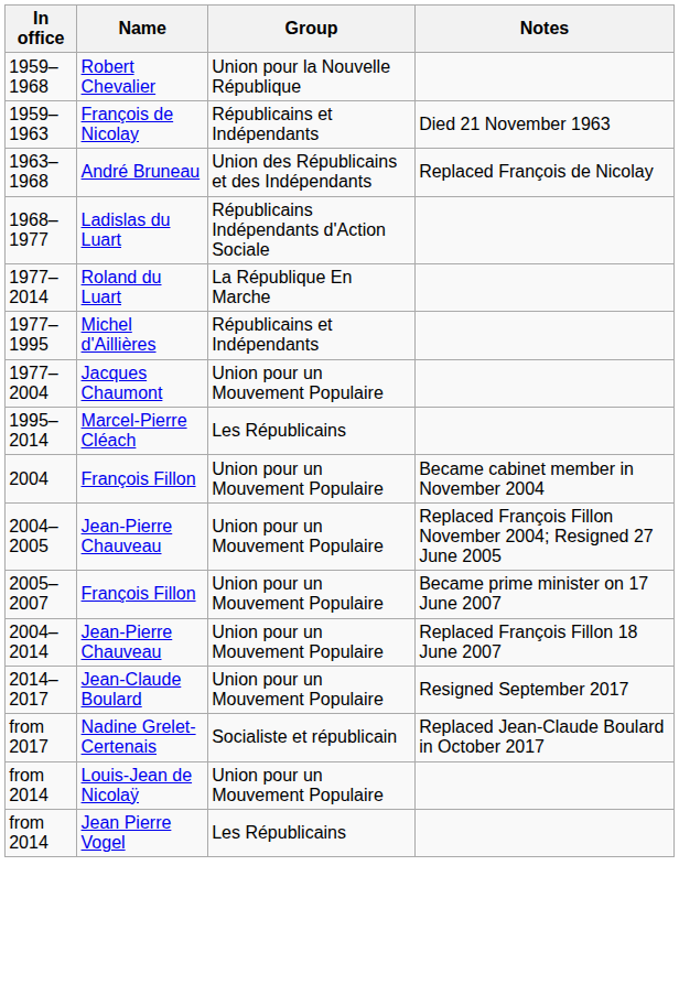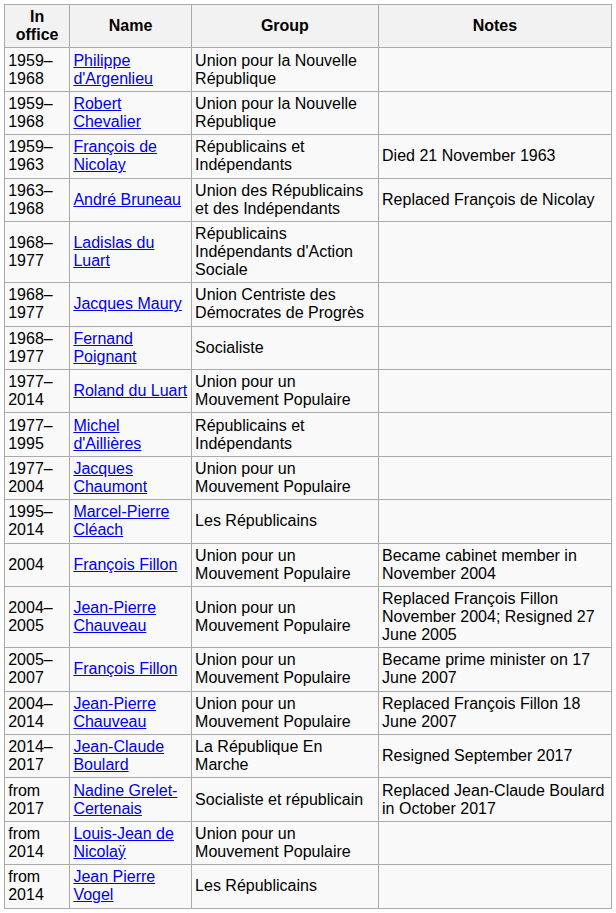+ row: 1959–1968 | Philippe d'Argenlieu | Union pour la Nouvelle République
+ row: 1968–1977 | Jacques Maury | Union Centriste des Démocrates de Progrès
+ row: 1968–1977 | Fernand Poignant | Socialiste
Roland du Luart | Group: La République En Marche -> Union pour un Mouvement Populaire
Jean-Claude Boulard | Group: Union pour un Mouvement Populaire -> La République En Marche
